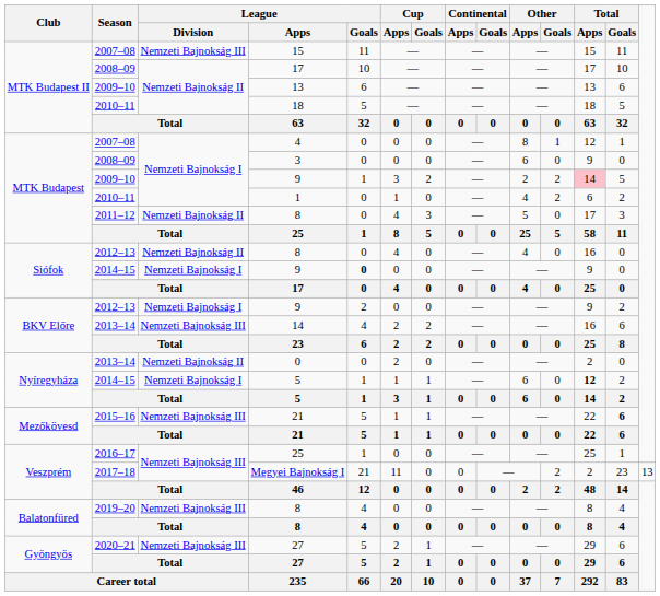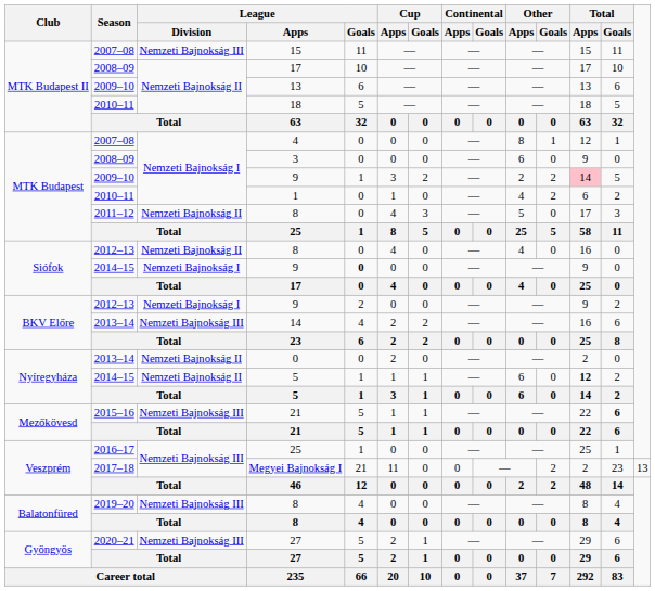2014–15 / 5 | League / Division: Nemzeti Bajnokság I -> Nemzeti Bajnokság II
